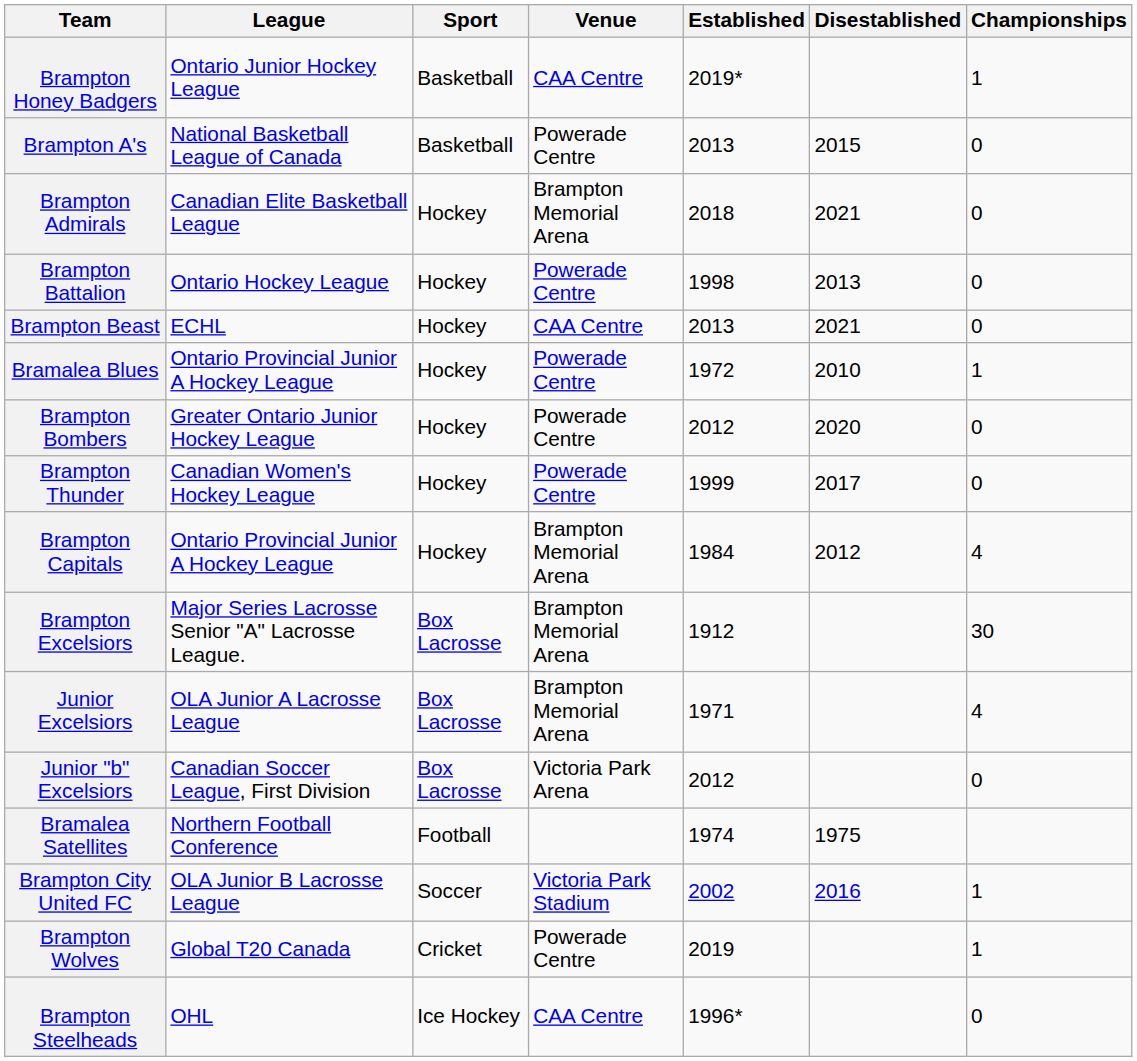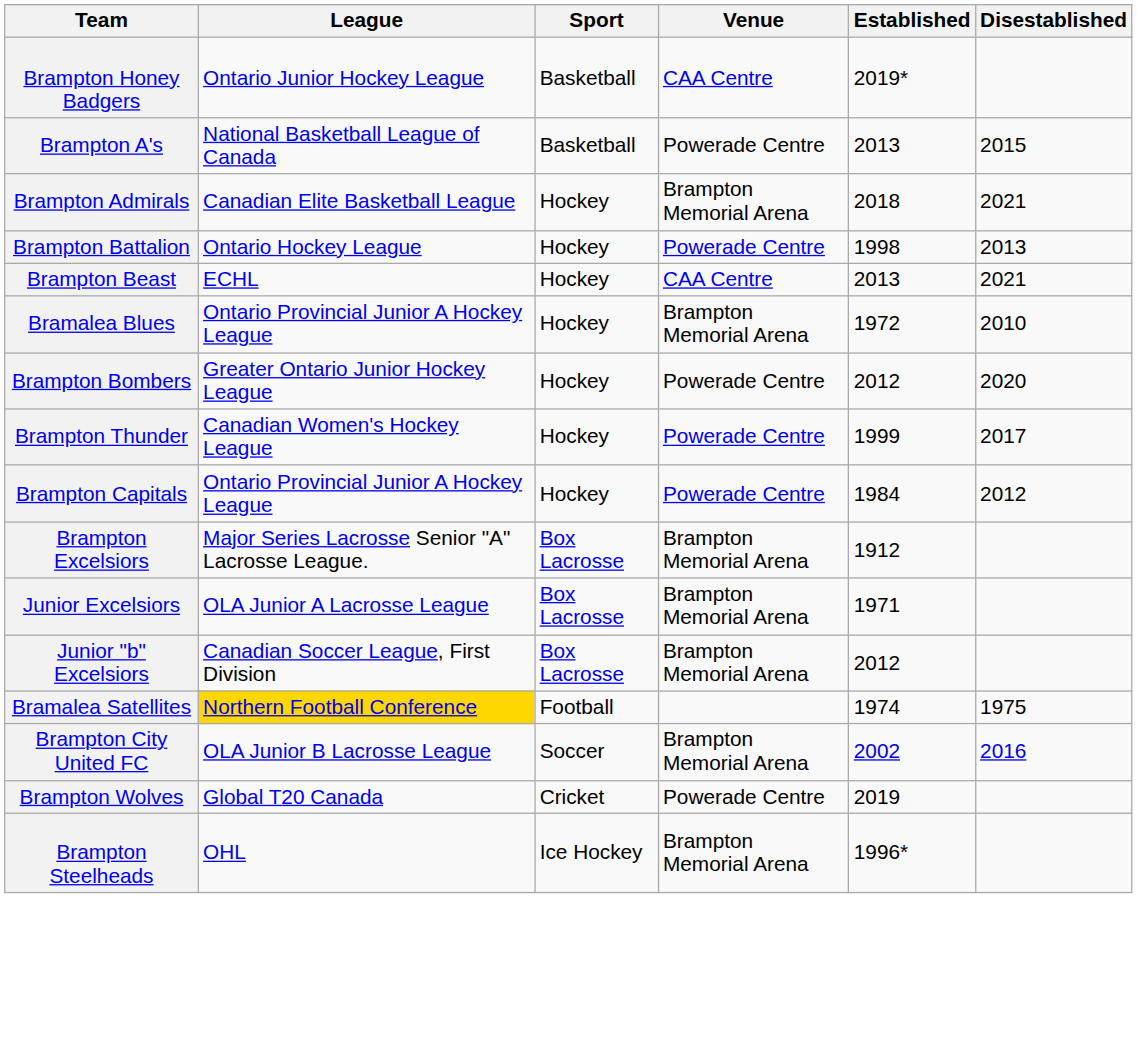- column: Championships | 1 | 0 | 0 | 0 | 0 | 1 | 0 | 0 | 4 | 30 | 4 | 0 | 1 | 1 | 0
Bramalea Blues | Venue: Powerade Centre -> Brampton Memorial Arena
Brampton Capitals | Venue: Brampton Memorial Arena -> Powerade Centre
Junior "b" Excelsiors | Venue: Victoria Park Arena -> Brampton Memorial Arena
Bramalea Satellites | League: no background -> gold background
Brampton City United FC | Venue: Victoria Park Stadium -> Brampton Memorial Arena
Brampton Steelheads | Venue: CAA Centre -> Brampton Memorial Arena
